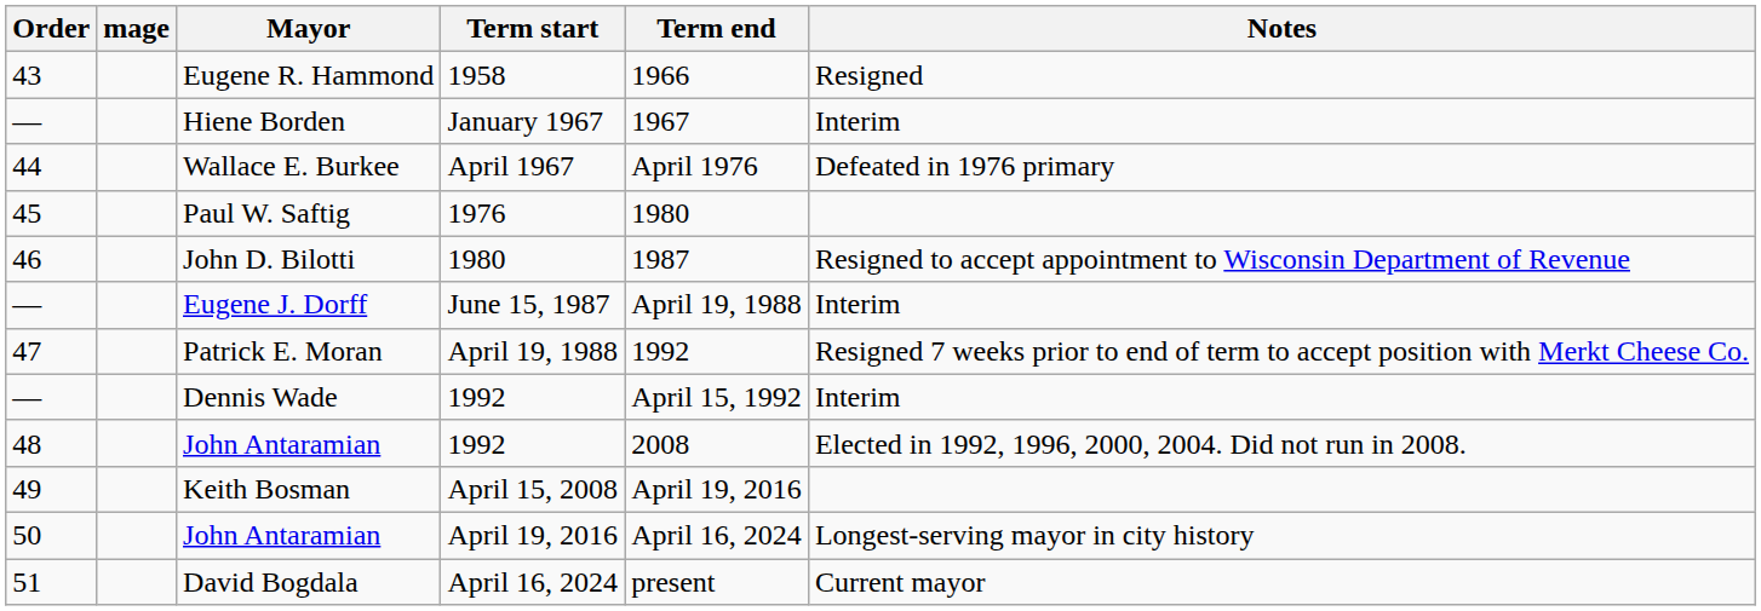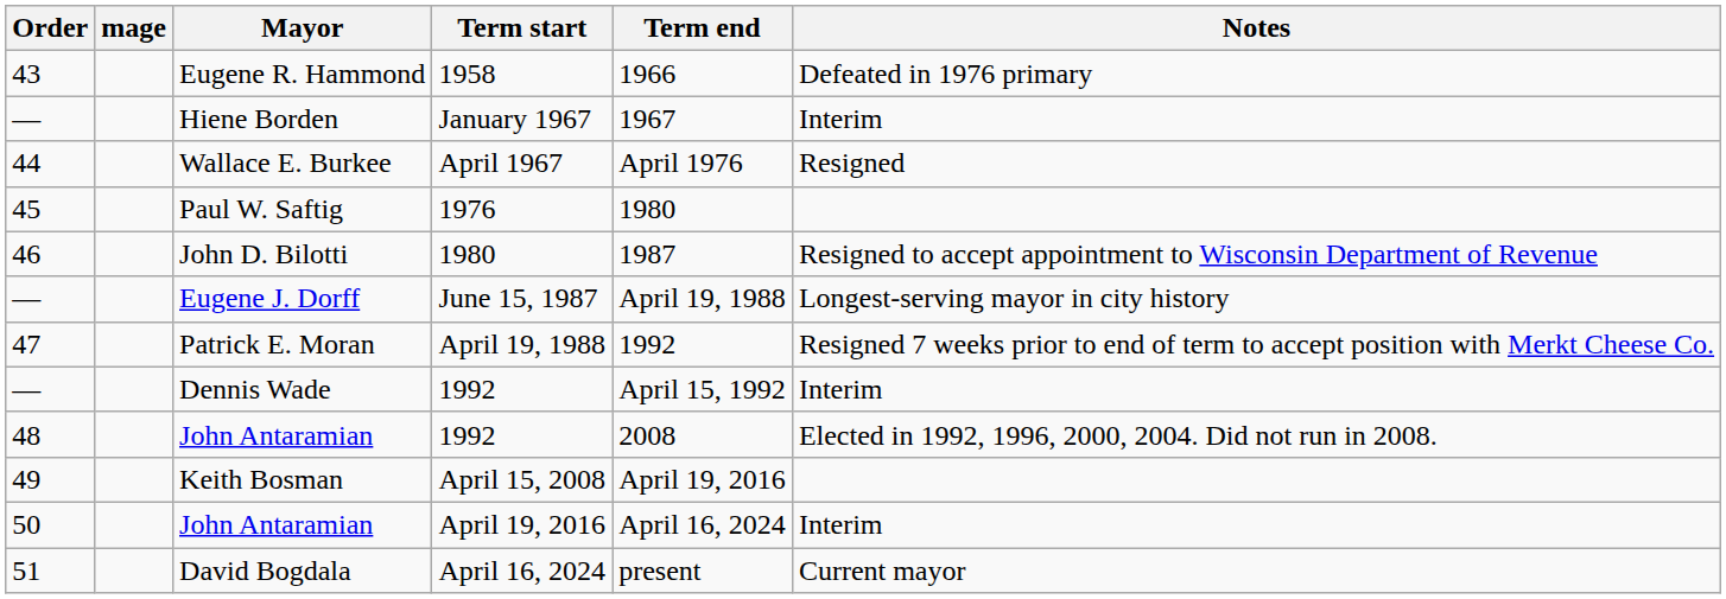Eugene R. Hammond | Notes: Resigned -> Defeated in 1976 primary
Wallace E. Burkee | Notes: Defeated in 1976 primary -> Resigned
Eugene J. Dorff | Notes: Interim -> Longest-serving mayor in city history
John Antaramian / April 19, 2016 | Notes: Longest-serving mayor in city history -> Interim
